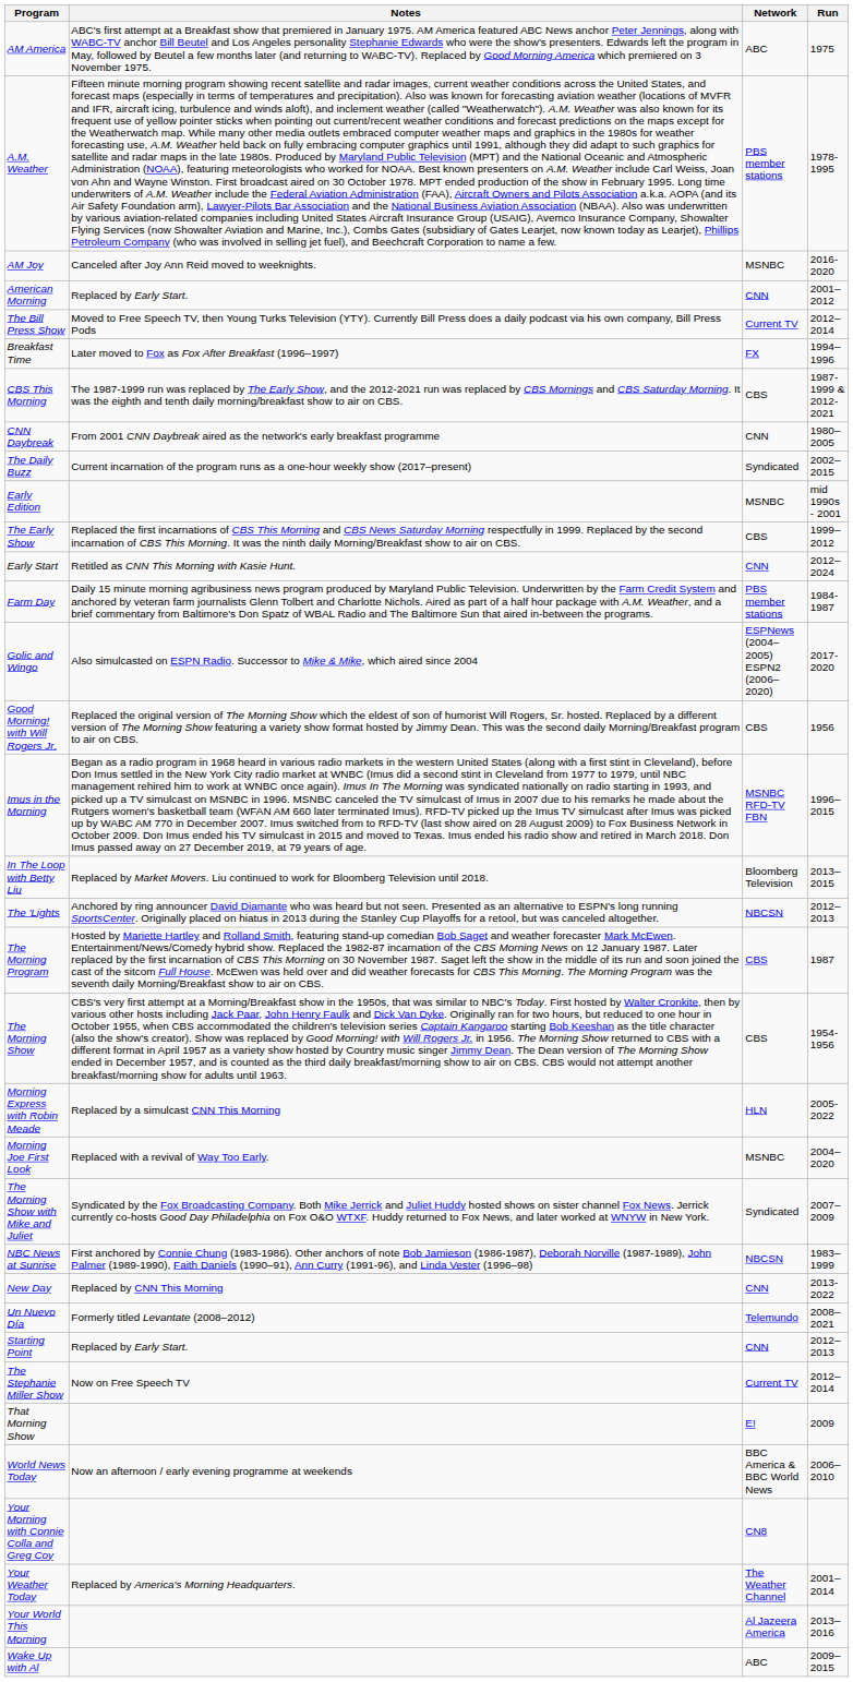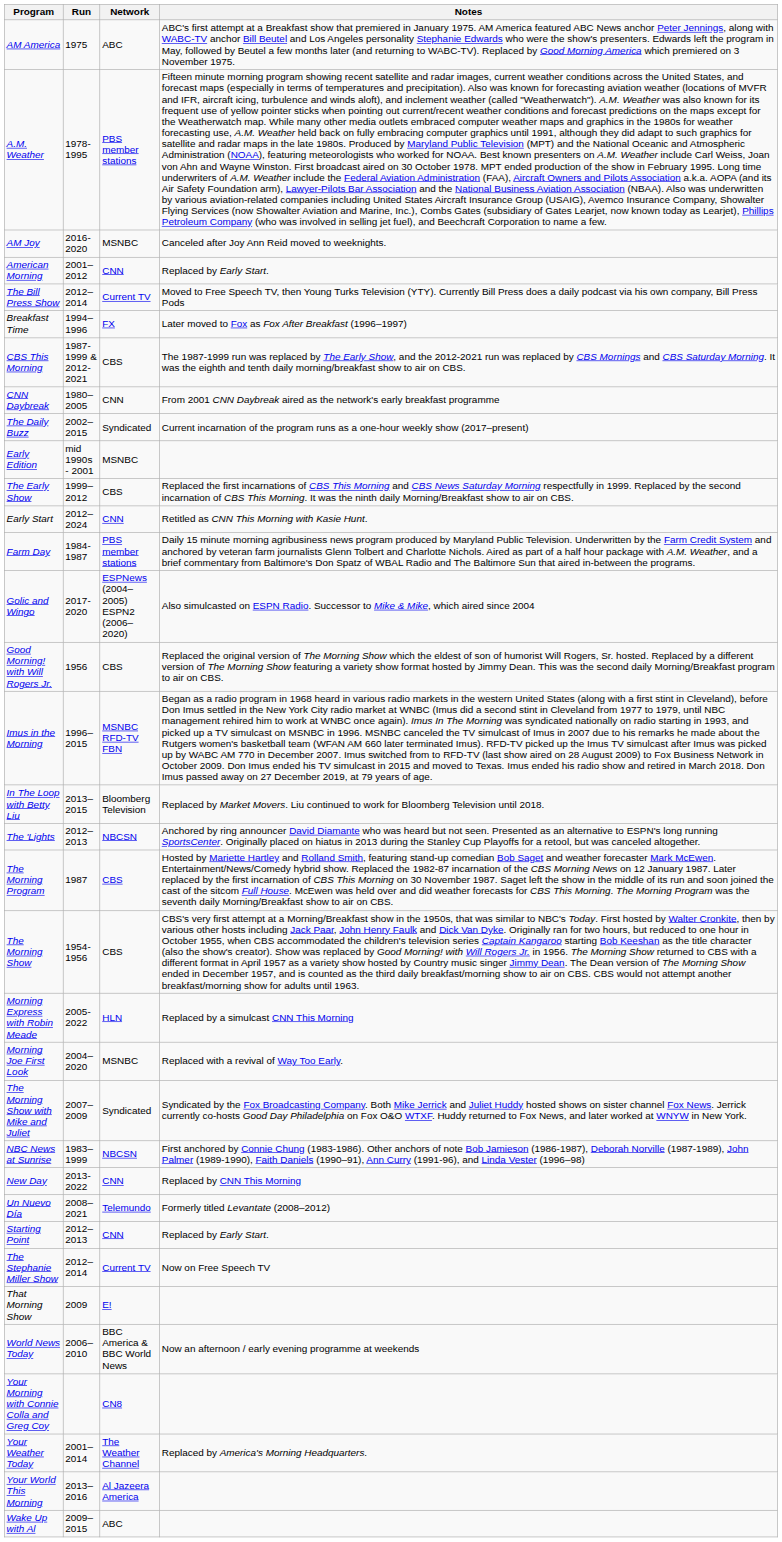columns swapped: Run <-> Notes
